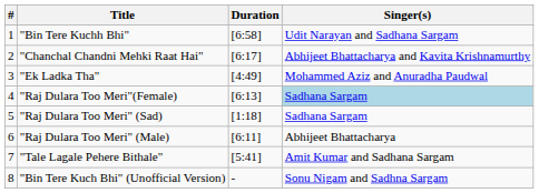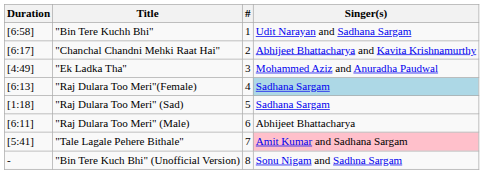columns swapped: # <-> Duration
"Tale Lagale Pehere Bithale" | Singer(s): no background -> pink background
